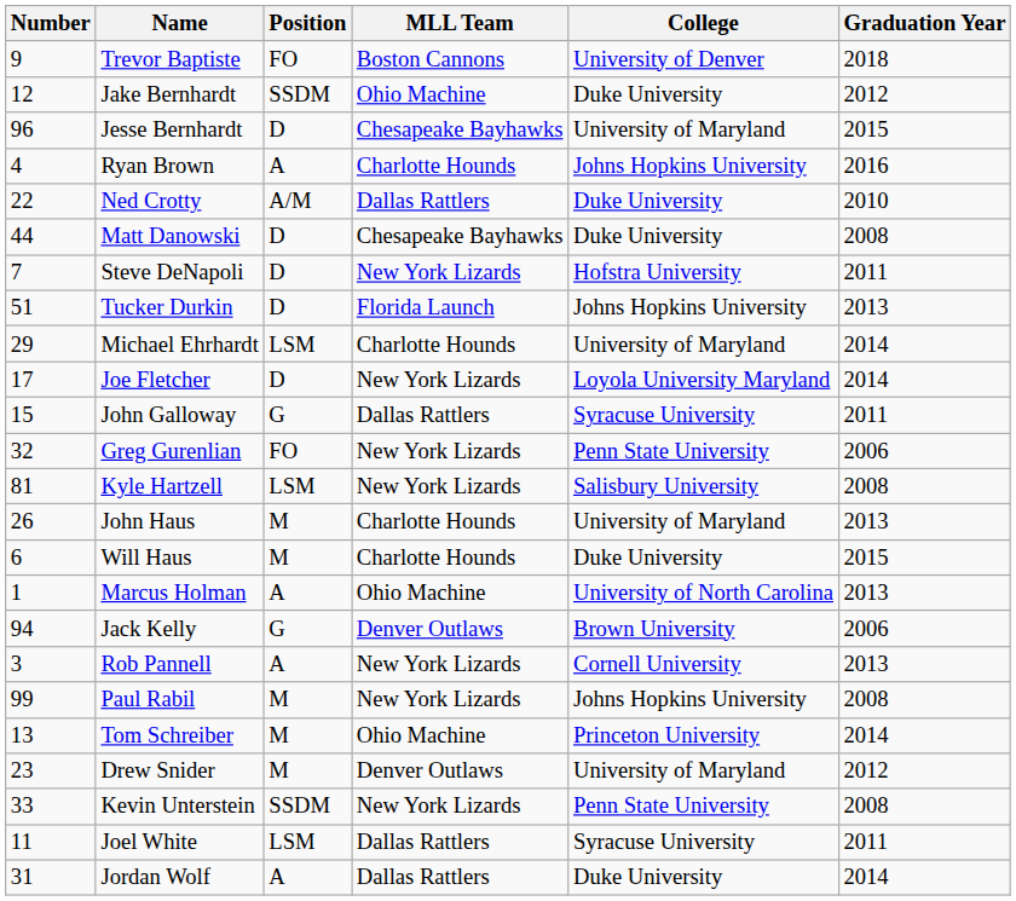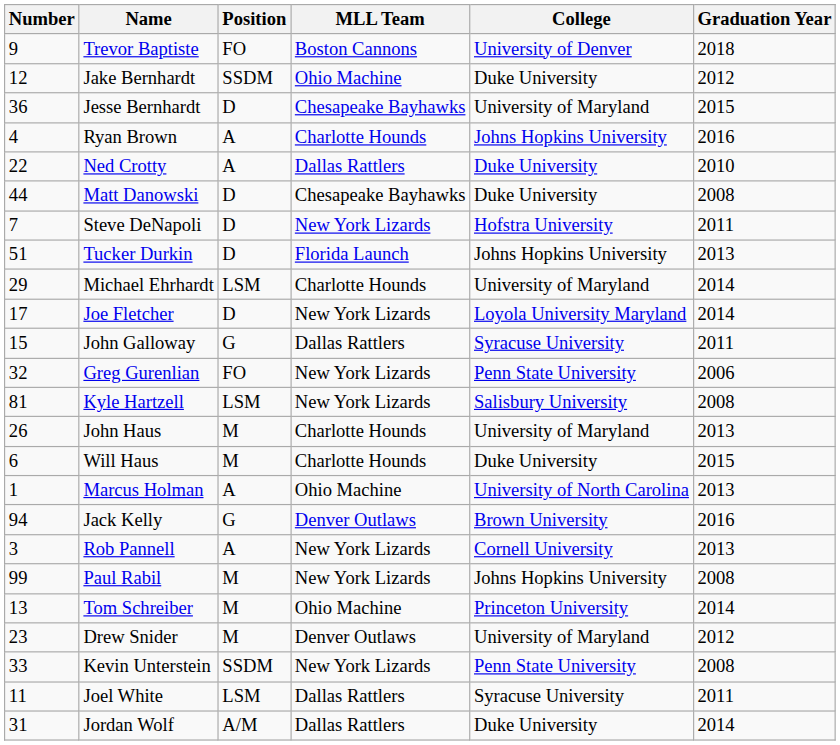Jesse Bernhardt | Number: 96 -> 36
Ned Crotty | Position: A/M -> A
Jack Kelly | Graduation Year: 2006 -> 2016
Jordan Wolf | Position: A -> A/M
